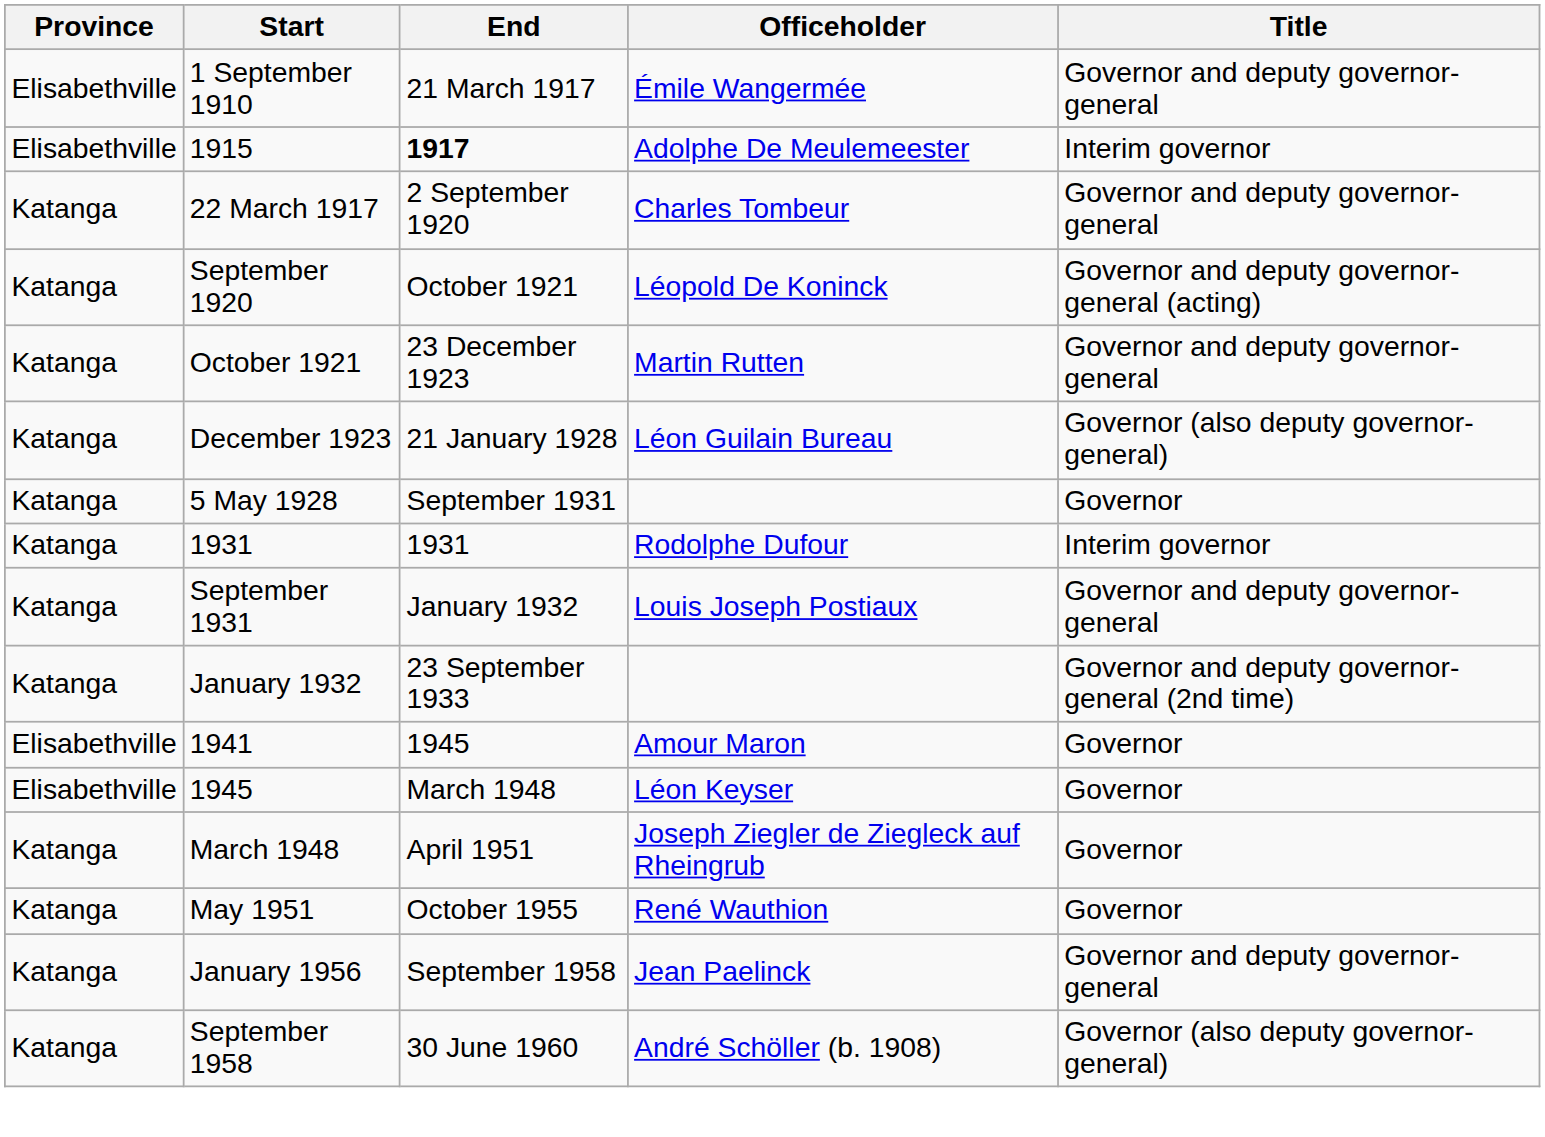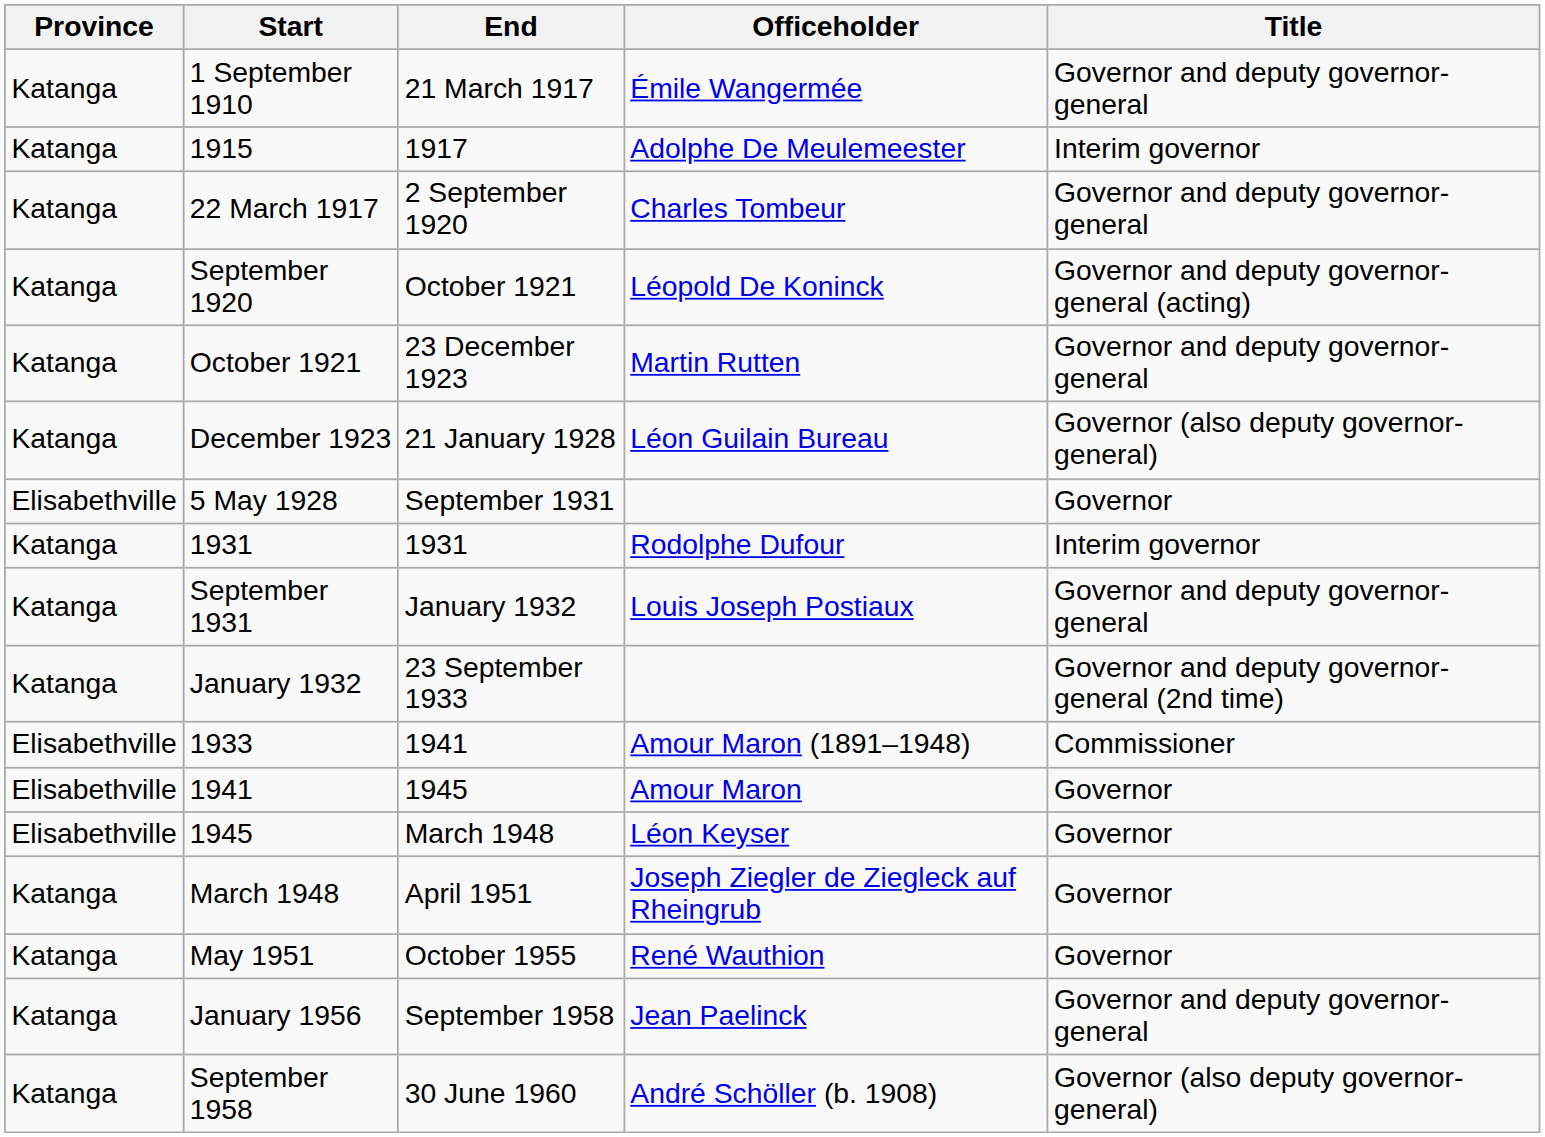1 September 1910 | Province: Elisabethville -> Katanga
1915 | Province: Elisabethville -> Katanga
1915 | End: bold -> normal
5 May 1928 | Province: Katanga -> Elisabethville
+ row: Elisabethville | 1933 | 1941 | Amour Maron (1891–1948) | Commissioner
